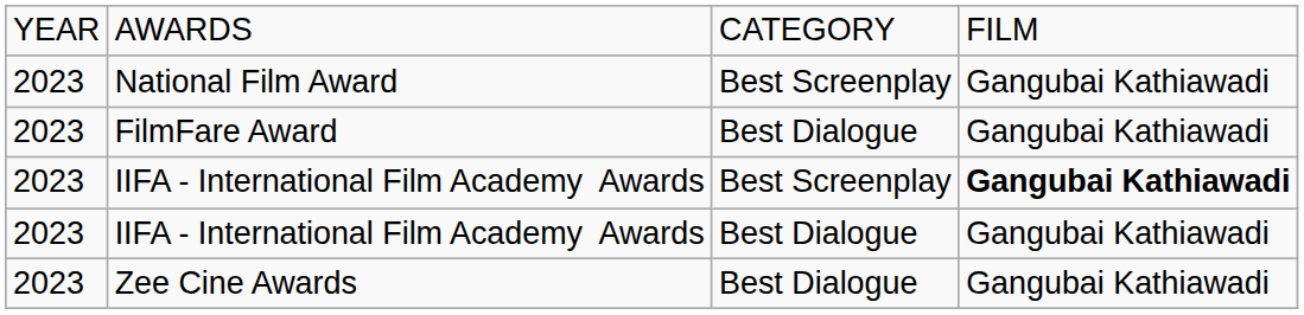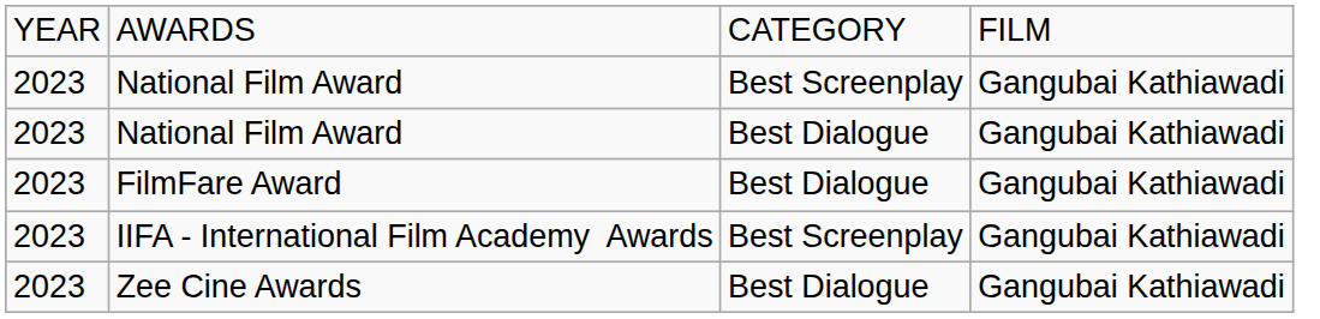+ row: 2023 | National Film Award | Best Dialogue | Gangubai Kathiawadi
IIFA - International Film Academy Awards / Best Screenplay | column 4: bold -> normal
- row: 2023 | IIFA - International Film Academy Awards | Best Dialogue | Gangubai Kathiawadi
